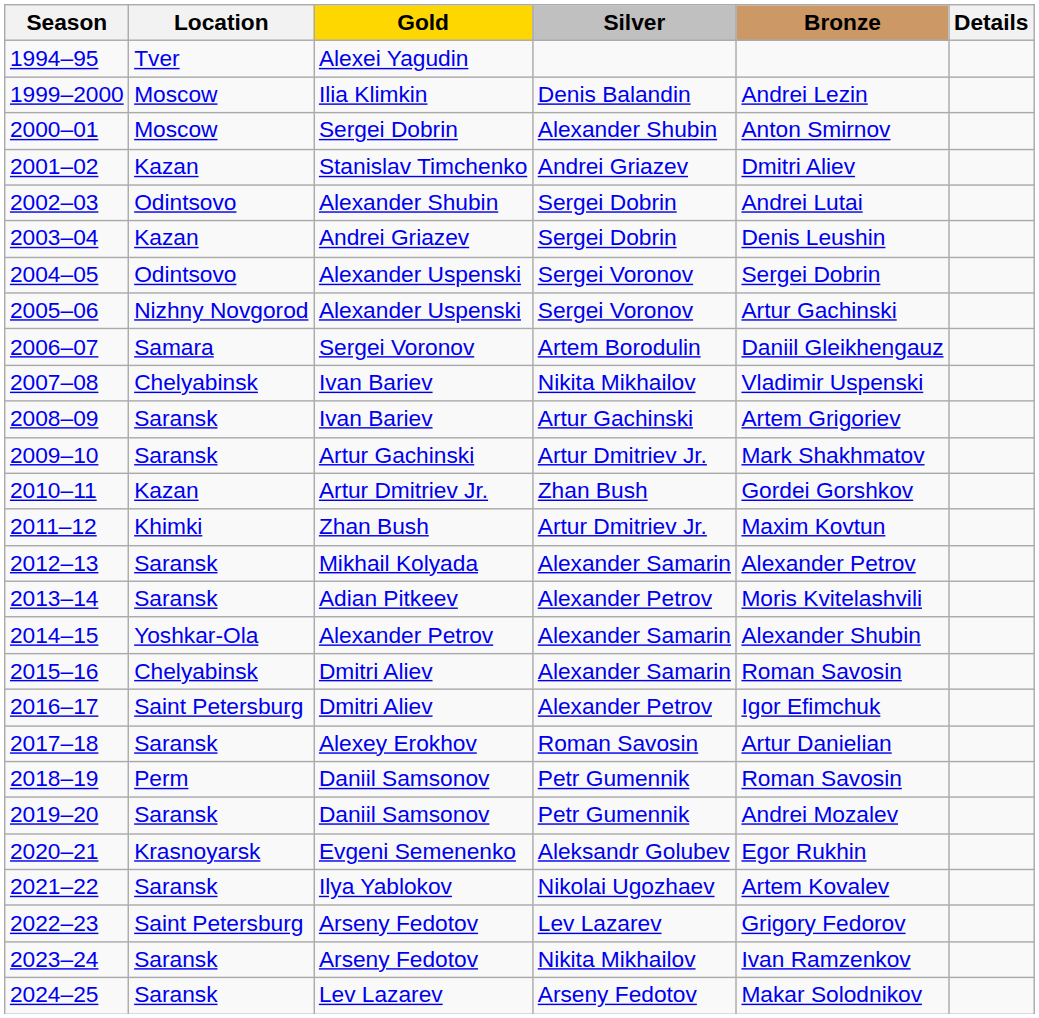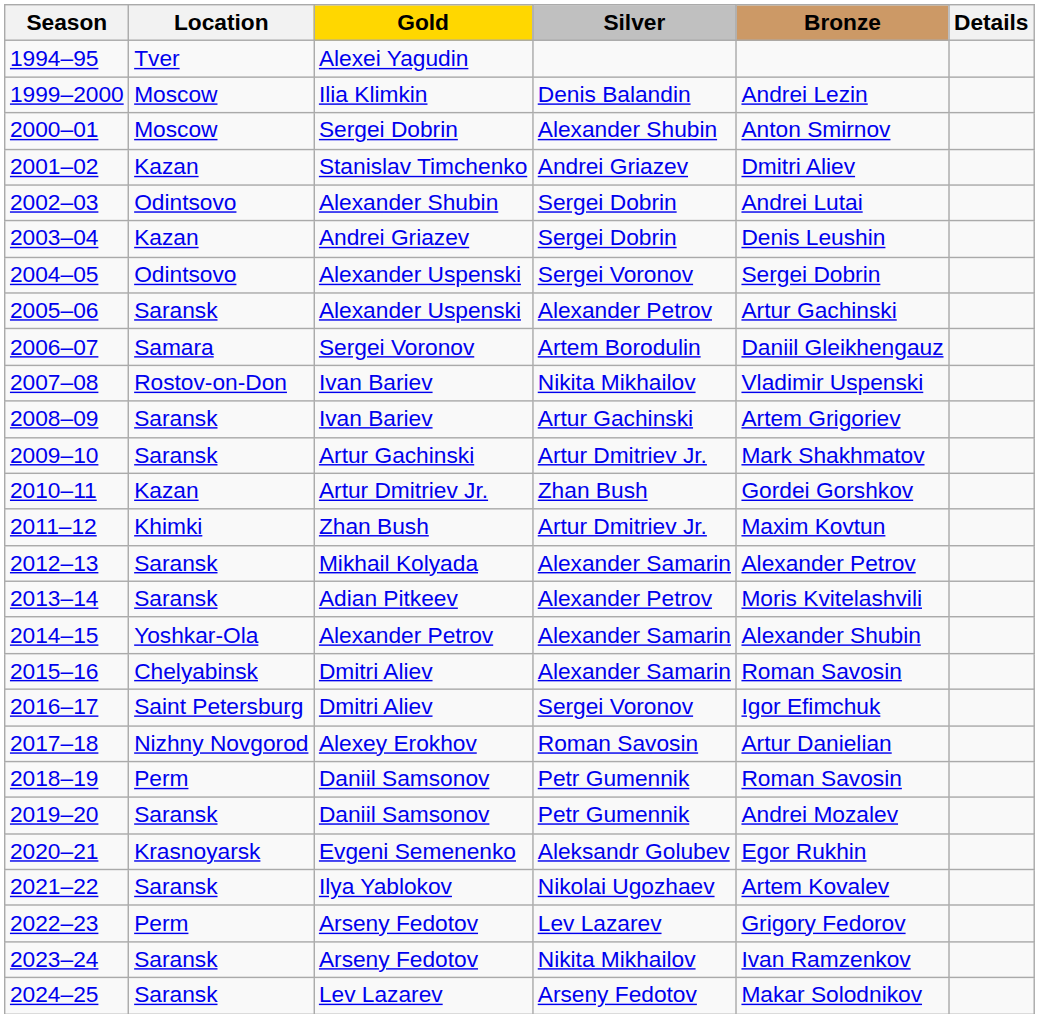2005–06 | Location: Nizhny Novgorod -> Saransk
2005–06 | Silver: Sergei Voronov -> Alexander Petrov
2007–08 | Location: Chelyabinsk -> Rostov-on-Don
2016–17 | Silver: Alexander Petrov -> Sergei Voronov
2017–18 | Location: Saransk -> Nizhny Novgorod
2022–23 | Location: Saint Petersburg -> Perm
